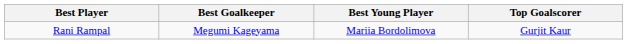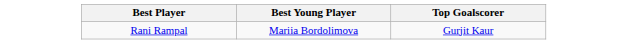- column: Best Goalkeeper | Megumi Kageyama
